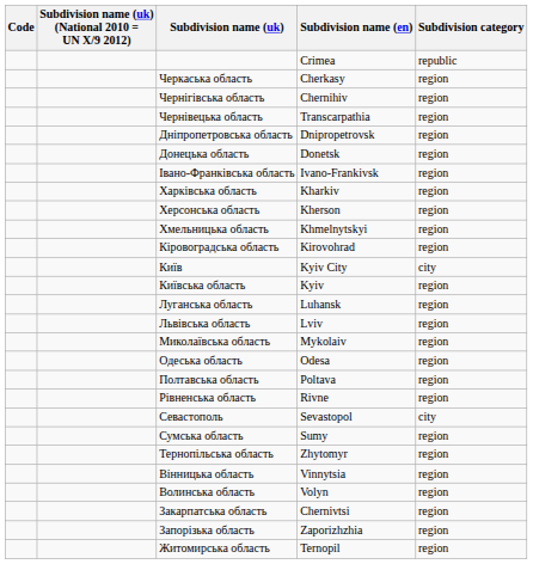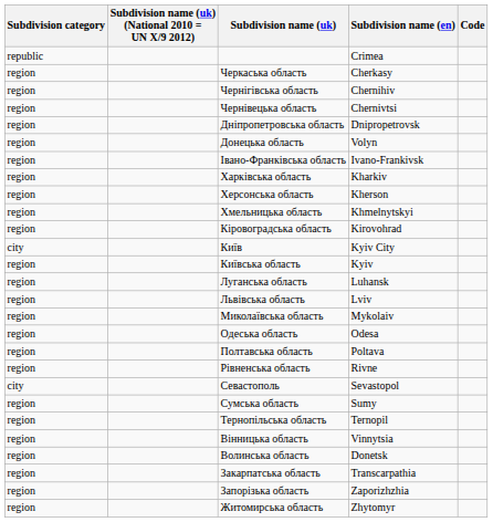columns swapped: Code <-> Subdivision category
Чернівецька область | Subdivision name (en): Transcarpathia -> Chernivtsi
Донецька область | Subdivision name (en): Donetsk -> Volyn
Тернопільська область | Subdivision name (en): Zhytomyr -> Ternopil
Волинська область | Subdivision name (en): Volyn -> Donetsk
Закарпатська область | Subdivision name (en): Chernivtsi -> Transcarpathia
Житомирська область | Subdivision name (en): Ternopil -> Zhytomyr
